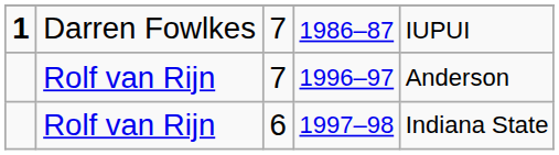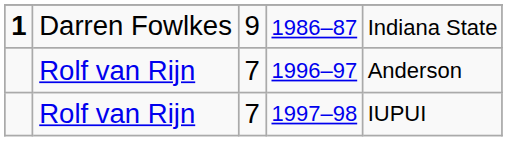1986–87 | column 3: 7 -> 9
1986–87 | column 5: IUPUI -> Indiana State
1997–98 | column 3: 6 -> 7
1997–98 | column 5: Indiana State -> IUPUI
